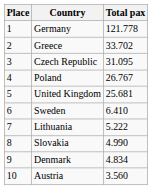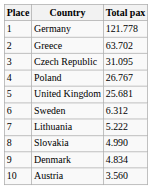Greece | Total pax: 33.702 -> 63.702
Sweden | Total pax: 6.410 -> 6.312
